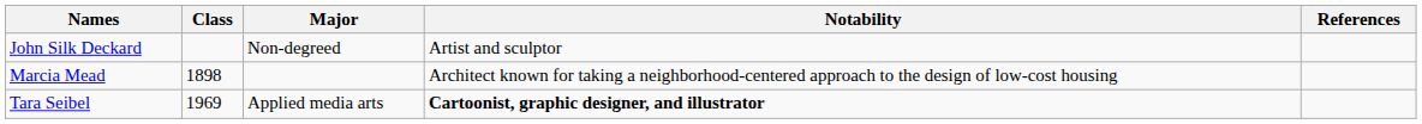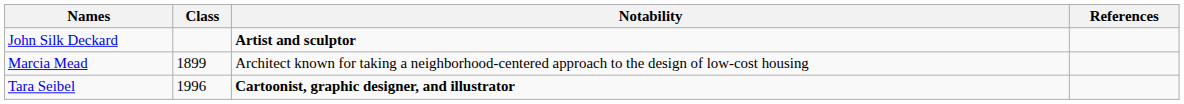- column: Major | Non-degreed | Applied media arts
John Silk Deckard | Notability: normal -> bold
Marcia Mead | Class: 1898 -> 1899
Tara Seibel | Class: 1969 -> 1996
